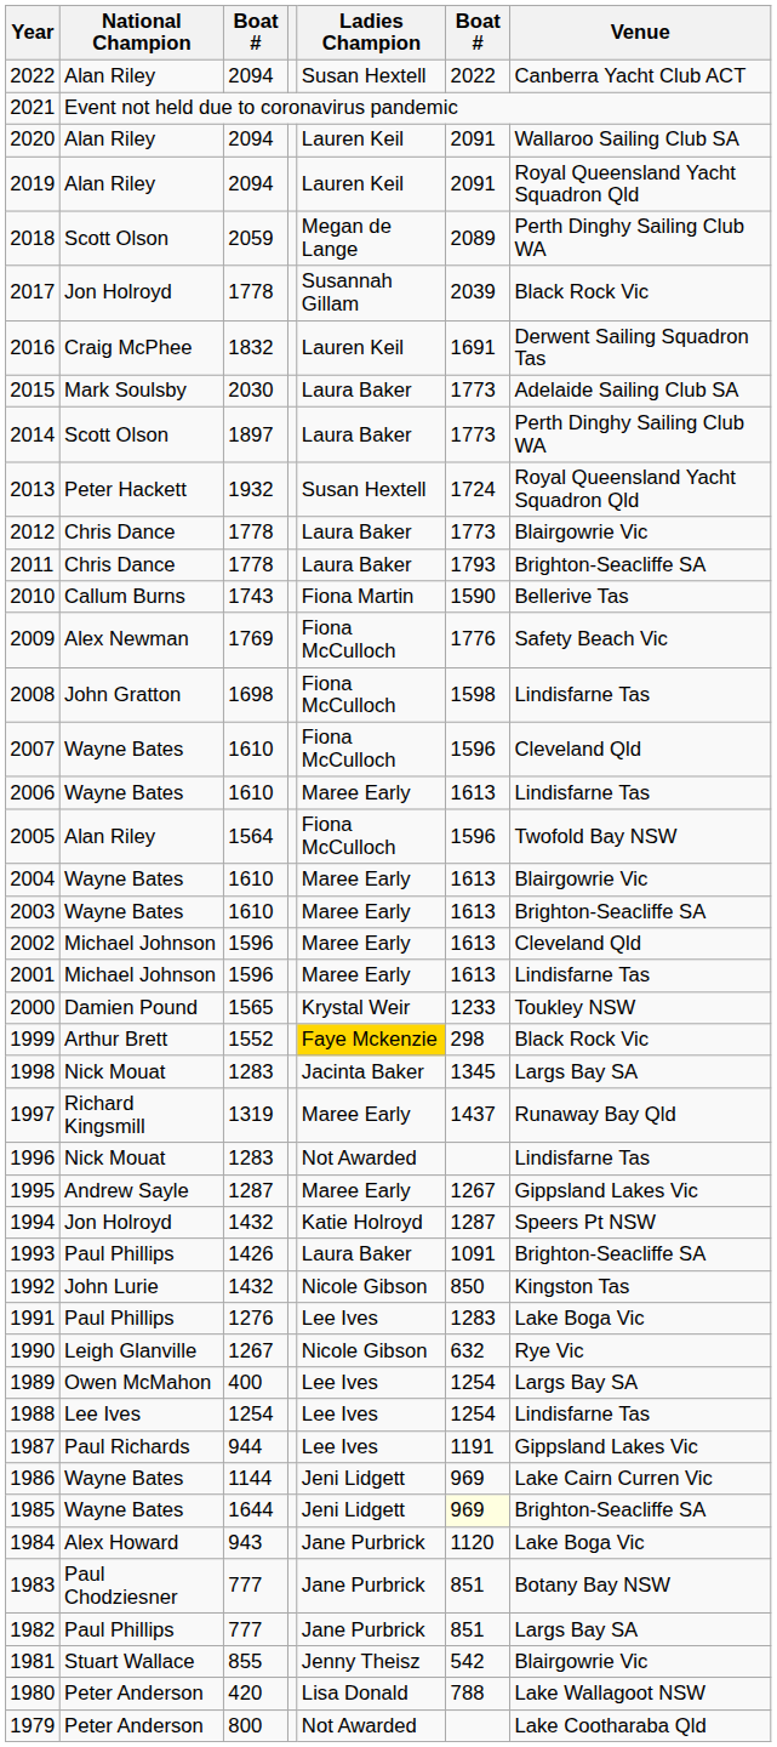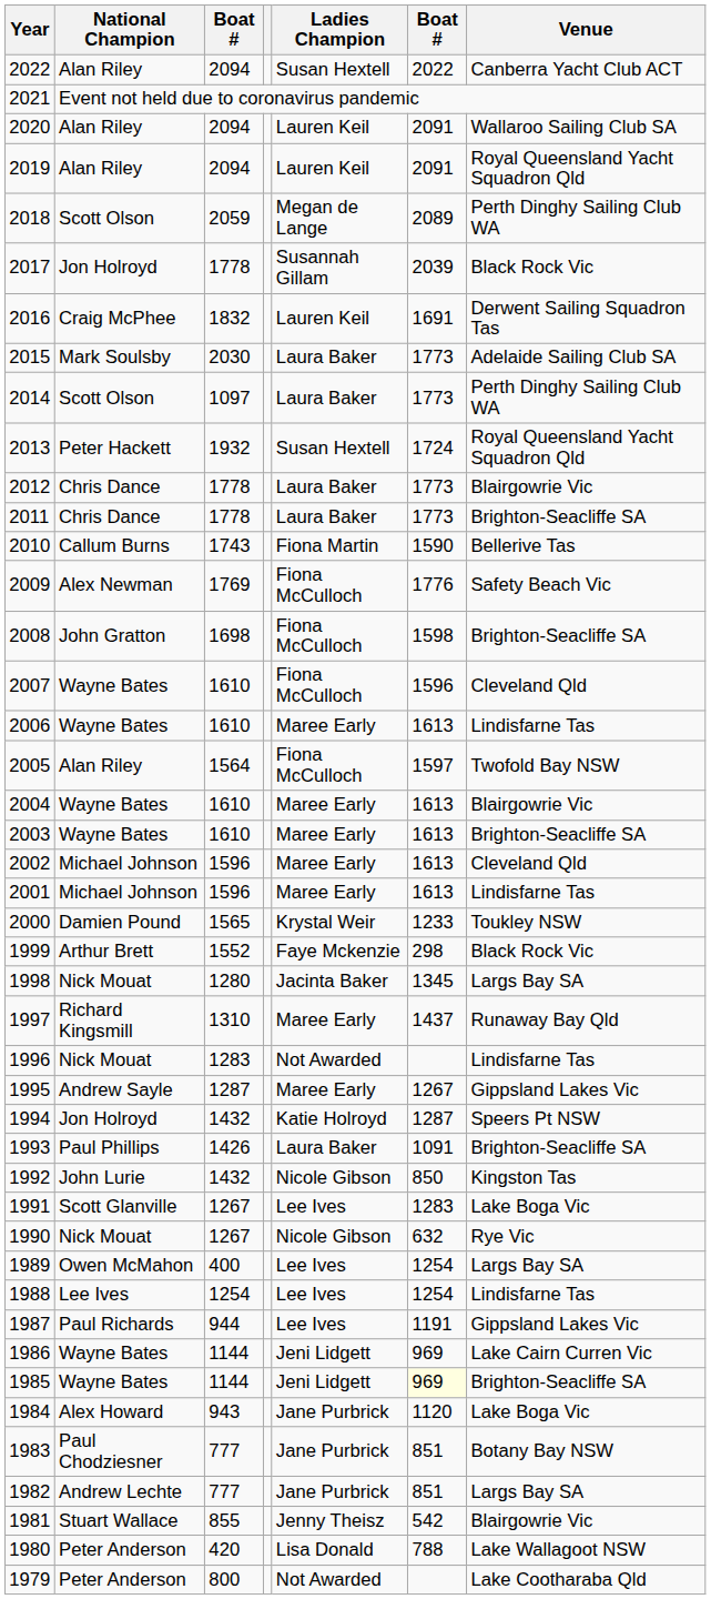2014 | column 3: 1897 -> 1097
2011 | column 6: 1793 -> 1773
2008 | Venue: Lindisfarne Tas -> Brighton-Seacliffe SA
2005 | column 6: 1596 -> 1597
1999 | Ladies Champion: gold background -> no background
1998 | column 3: 1283 -> 1280
1997 | column 3: 1319 -> 1310
1991 | National Champion: Paul Phillips -> Scott Glanville
1991 | column 3: 1276 -> 1267
1990 | National Champion: Leigh Glanville -> Nick Mouat
1985 | column 3: 1644 -> 1144
1982 | National Champion: Paul Phillips -> Andrew Lechte
